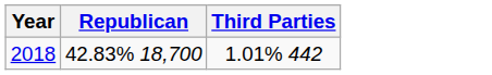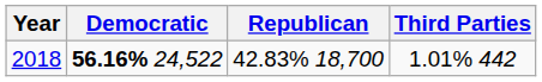+ column: Democratic | 56.16% 24,522
